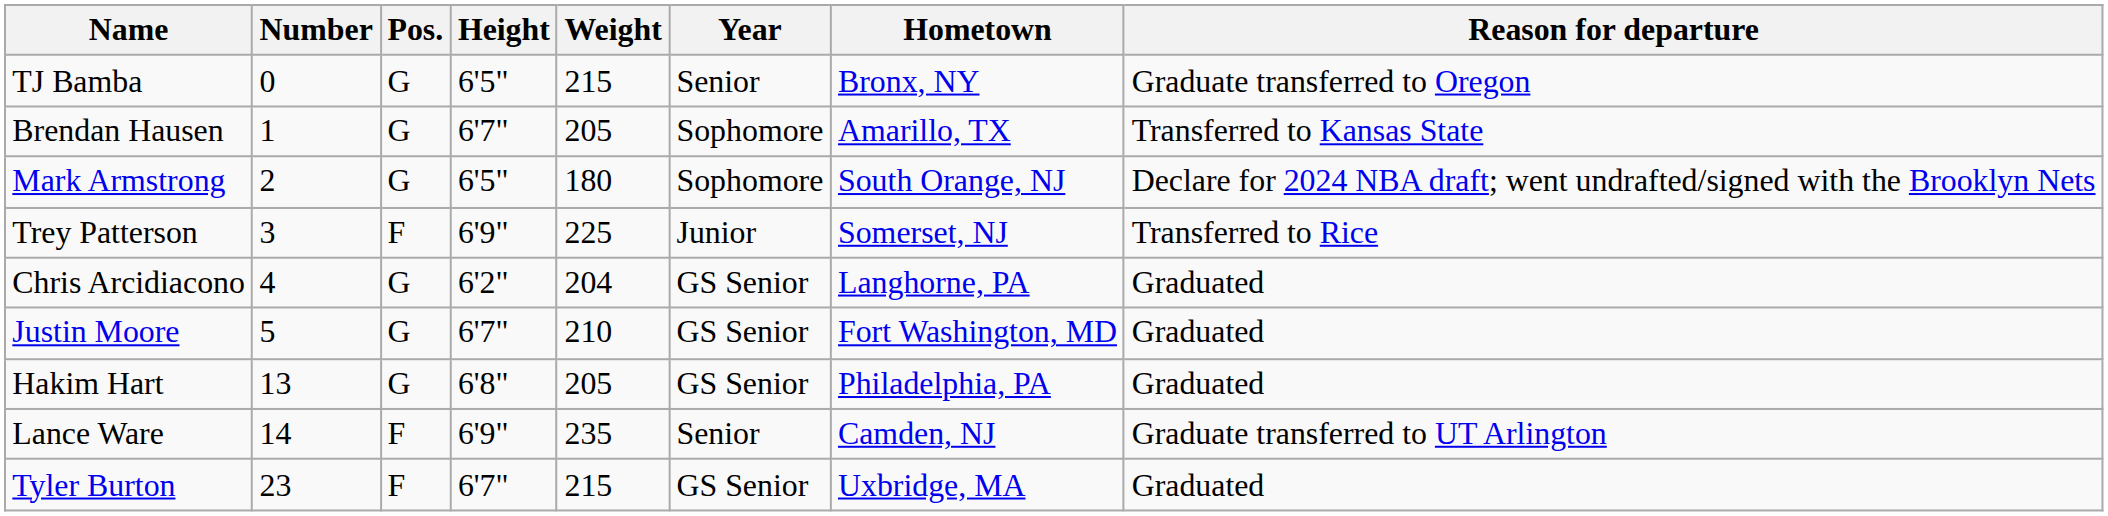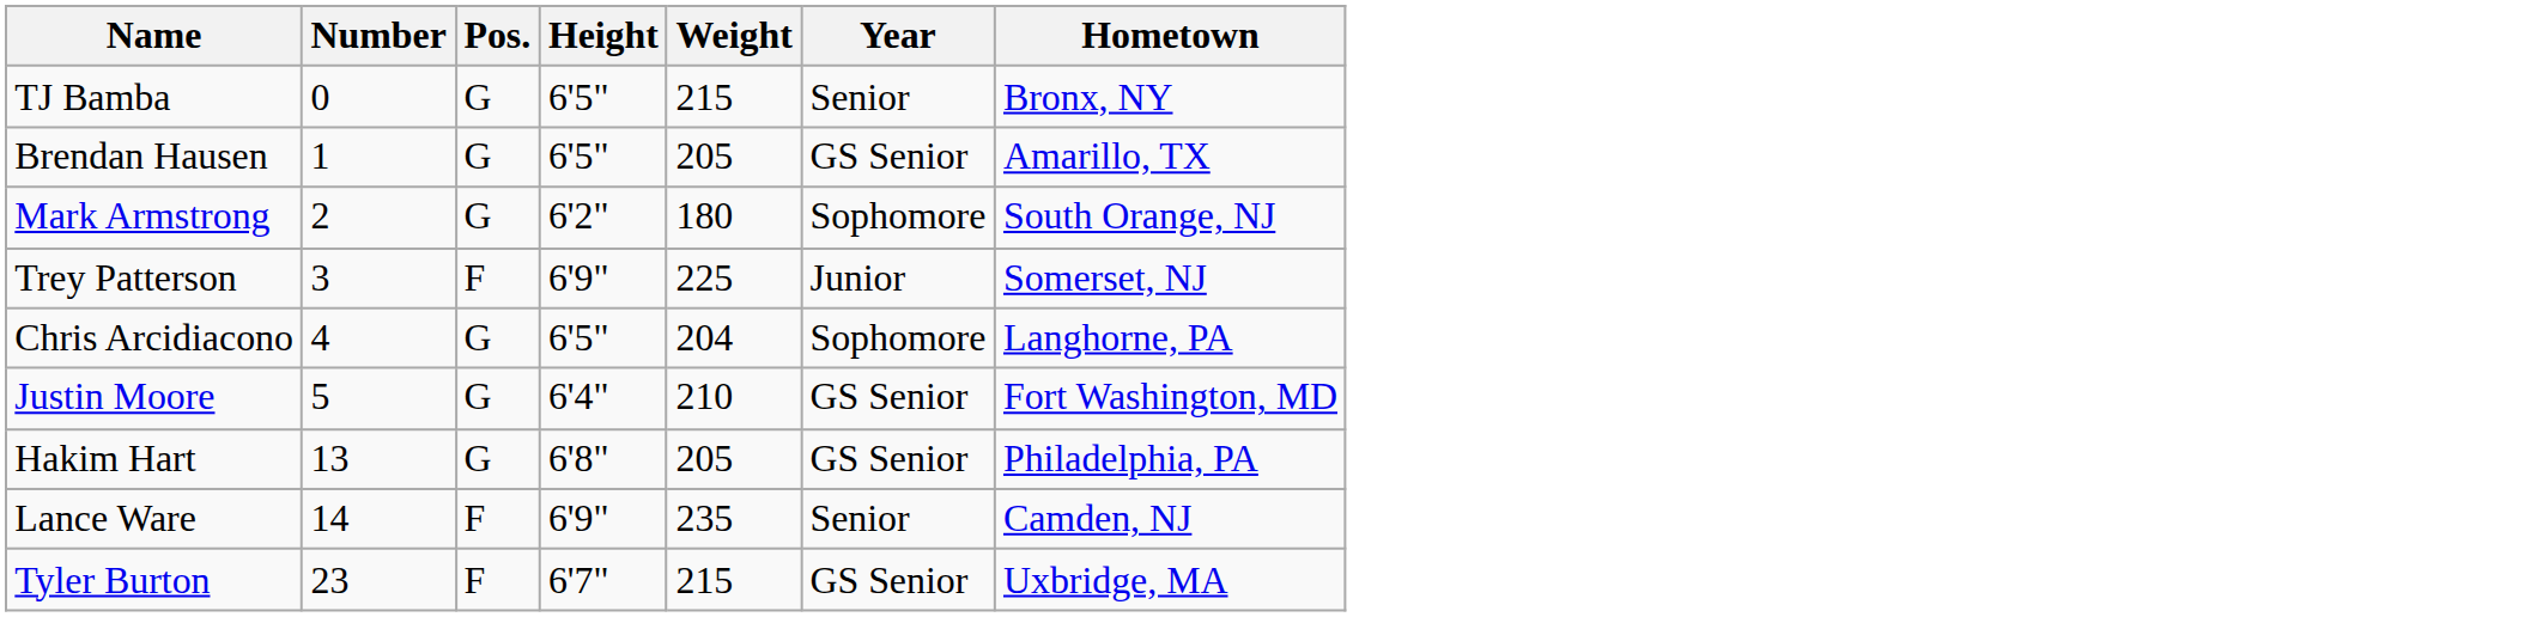- column: Reason for departure | Graduate transferred to Oregon | Transferred to Kansas State | Declare for 2024 NBA draft; went undrafted/signed with the Brooklyn Nets | Transferred to Rice | Graduated | Graduated | Graduated | Graduate transferred to UT Arlington | Graduated
Brendan Hausen | Height: 6'7" -> 6'5"
Brendan Hausen | Year: Sophomore -> GS Senior
Mark Armstrong | Height: 6'5" -> 6'2"
Chris Arcidiacono | Height: 6'2" -> 6'5"
Chris Arcidiacono | Year: GS Senior -> Sophomore
Justin Moore | Height: 6'7" -> 6'4"
